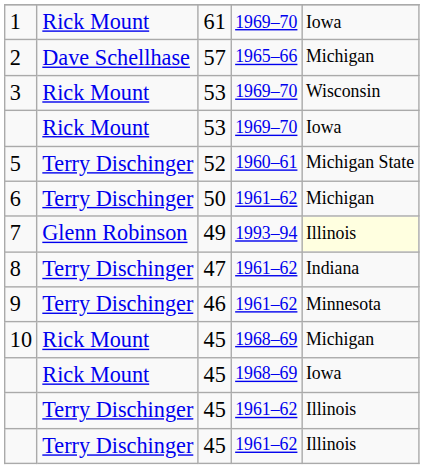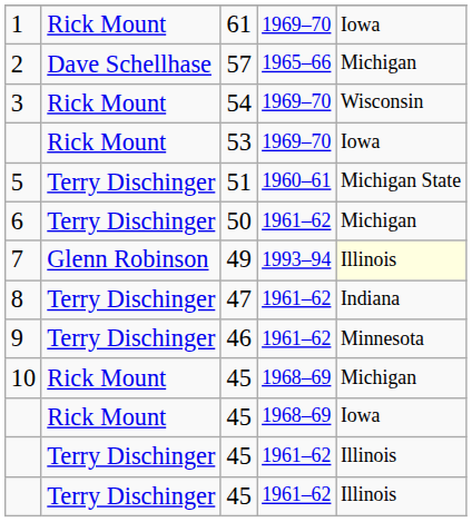3 | column 3: 53 -> 54
5 | column 3: 52 -> 51
